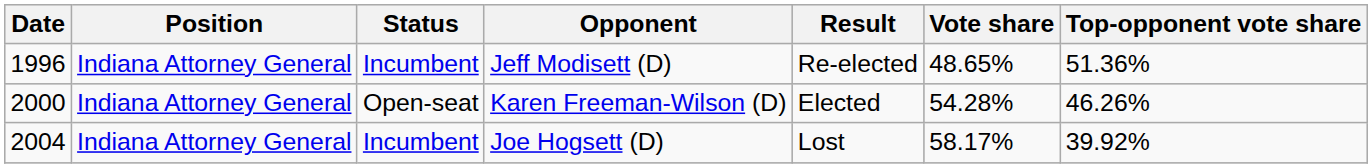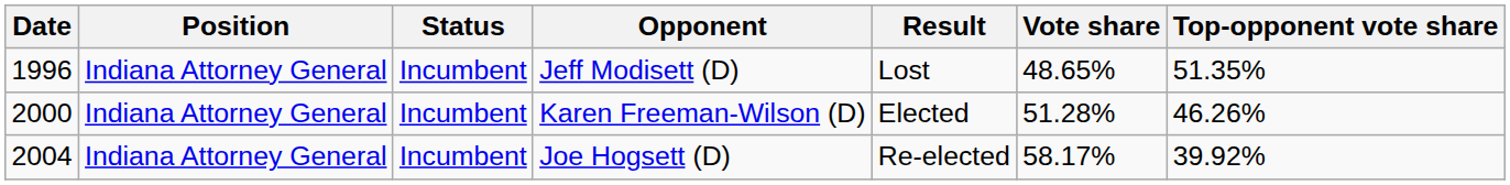Jeff Modisett (D) | Result: Re-elected -> Lost
Jeff Modisett (D) | Top-opponent vote share: 51.36% -> 51.35%
Karen Freeman-Wilson (D) | Status: Open-seat -> Incumbent
Karen Freeman-Wilson (D) | Vote share: 54.28% -> 51.28%
Joe Hogsett (D) | Result: Lost -> Re-elected
